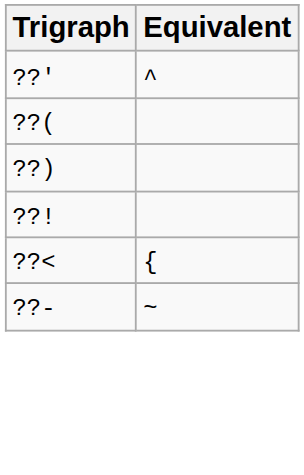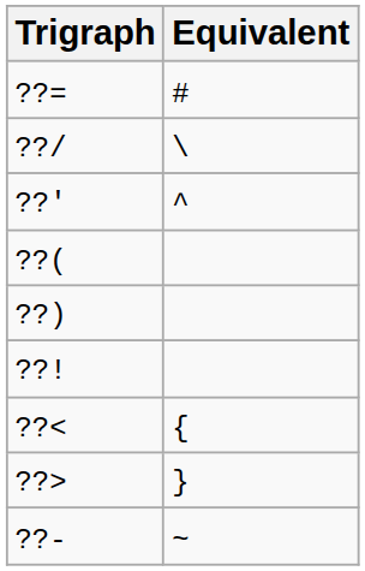+ row: ??= | #
+ row: ??/ | \
+ row: ??> | }
